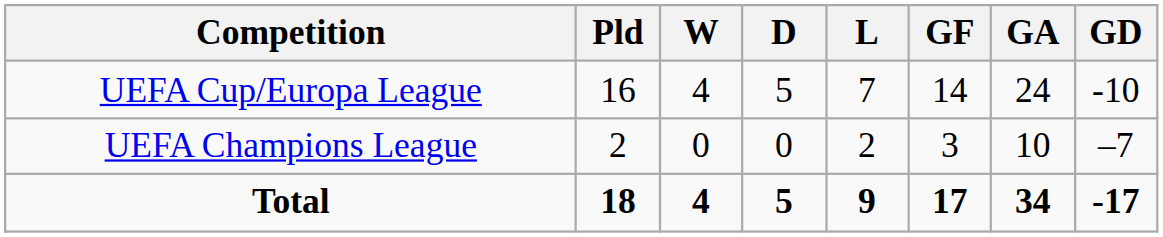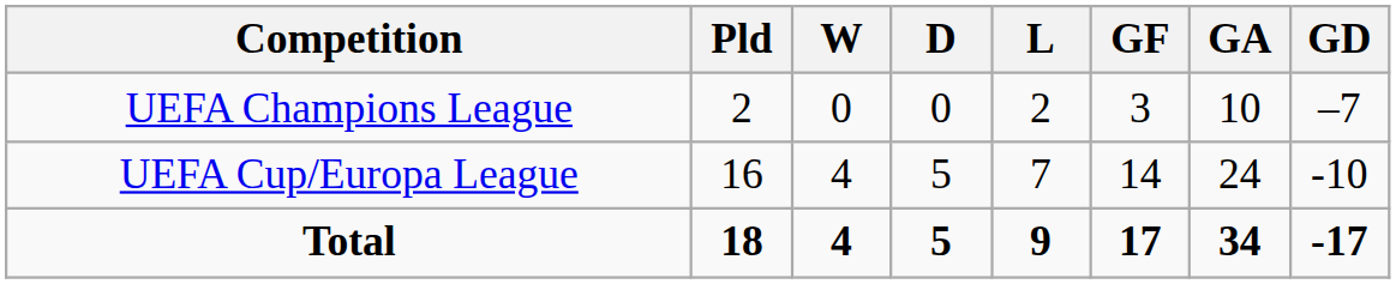rows swapped: UEFA Champions League <-> UEFA Cup/Europa League
